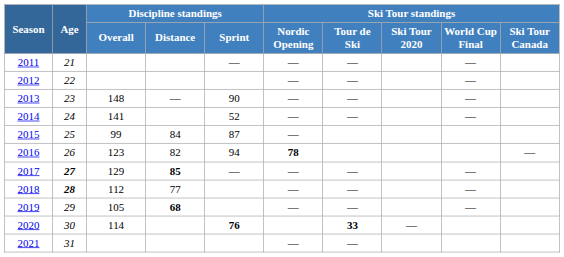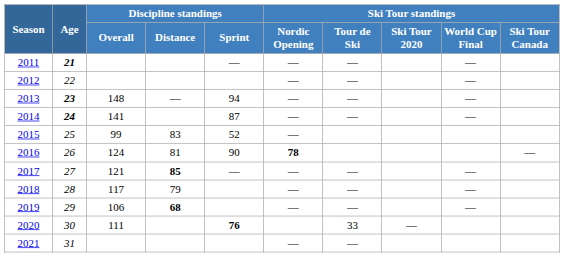2011 | Age: normal -> bold
2013 | Age: normal -> bold
2013 | Discipline standings / Sprint: 90 -> 94
2014 | Age: normal -> bold
2014 | Discipline standings / Sprint: 52 -> 87
2015 | Discipline standings / Distance: 84 -> 83
2015 | Discipline standings / Sprint: 87 -> 52
2016 | Discipline standings / Overall: 123 -> 124
2016 | Discipline standings / Distance: 82 -> 81
2016 | Discipline standings / Sprint: 94 -> 90
2017 | Age: bold -> normal
2017 | Discipline standings / Overall: 129 -> 121
2018 | Age: bold -> normal
2018 | Discipline standings / Overall: 112 -> 117
2018 | Discipline standings / Distance: 77 -> 79
2019 | Discipline standings / Overall: 105 -> 106
2020 | Discipline standings / Overall: 114 -> 111
2020 | Ski Tour standings / Tour de Ski: bold -> normal
